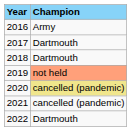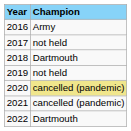2017 | Champion: Dartmouth -> not held
2019 | Champion: lightsalmon background -> no background
